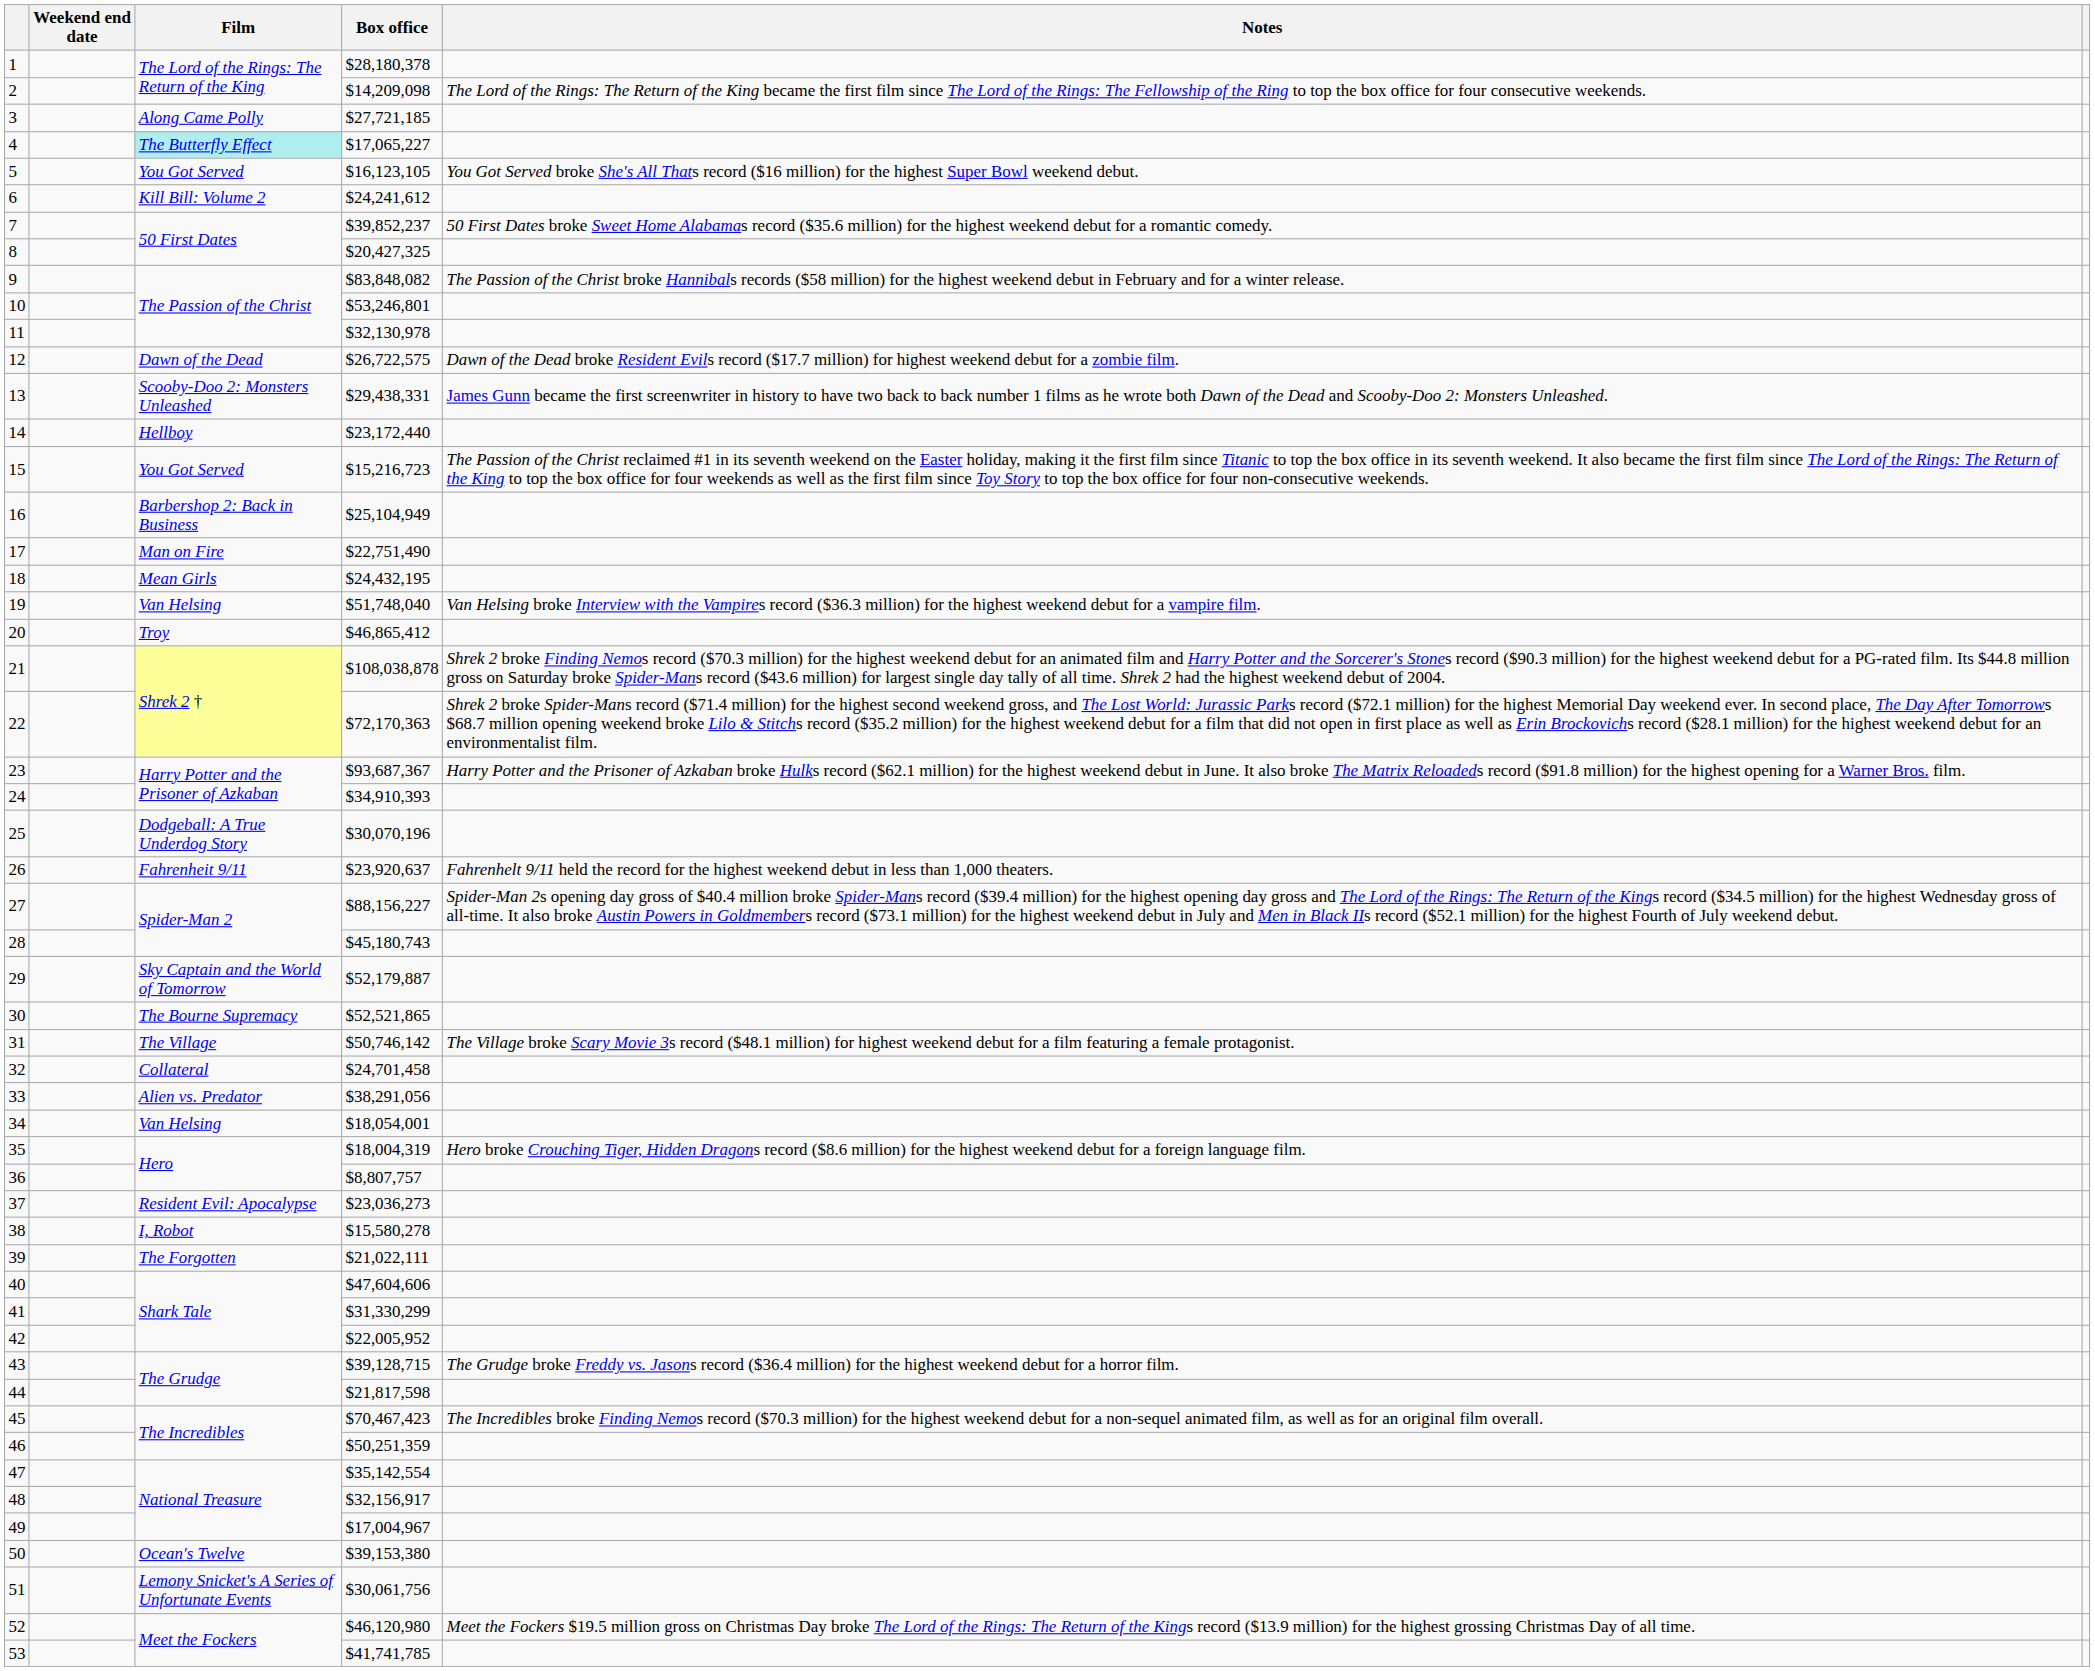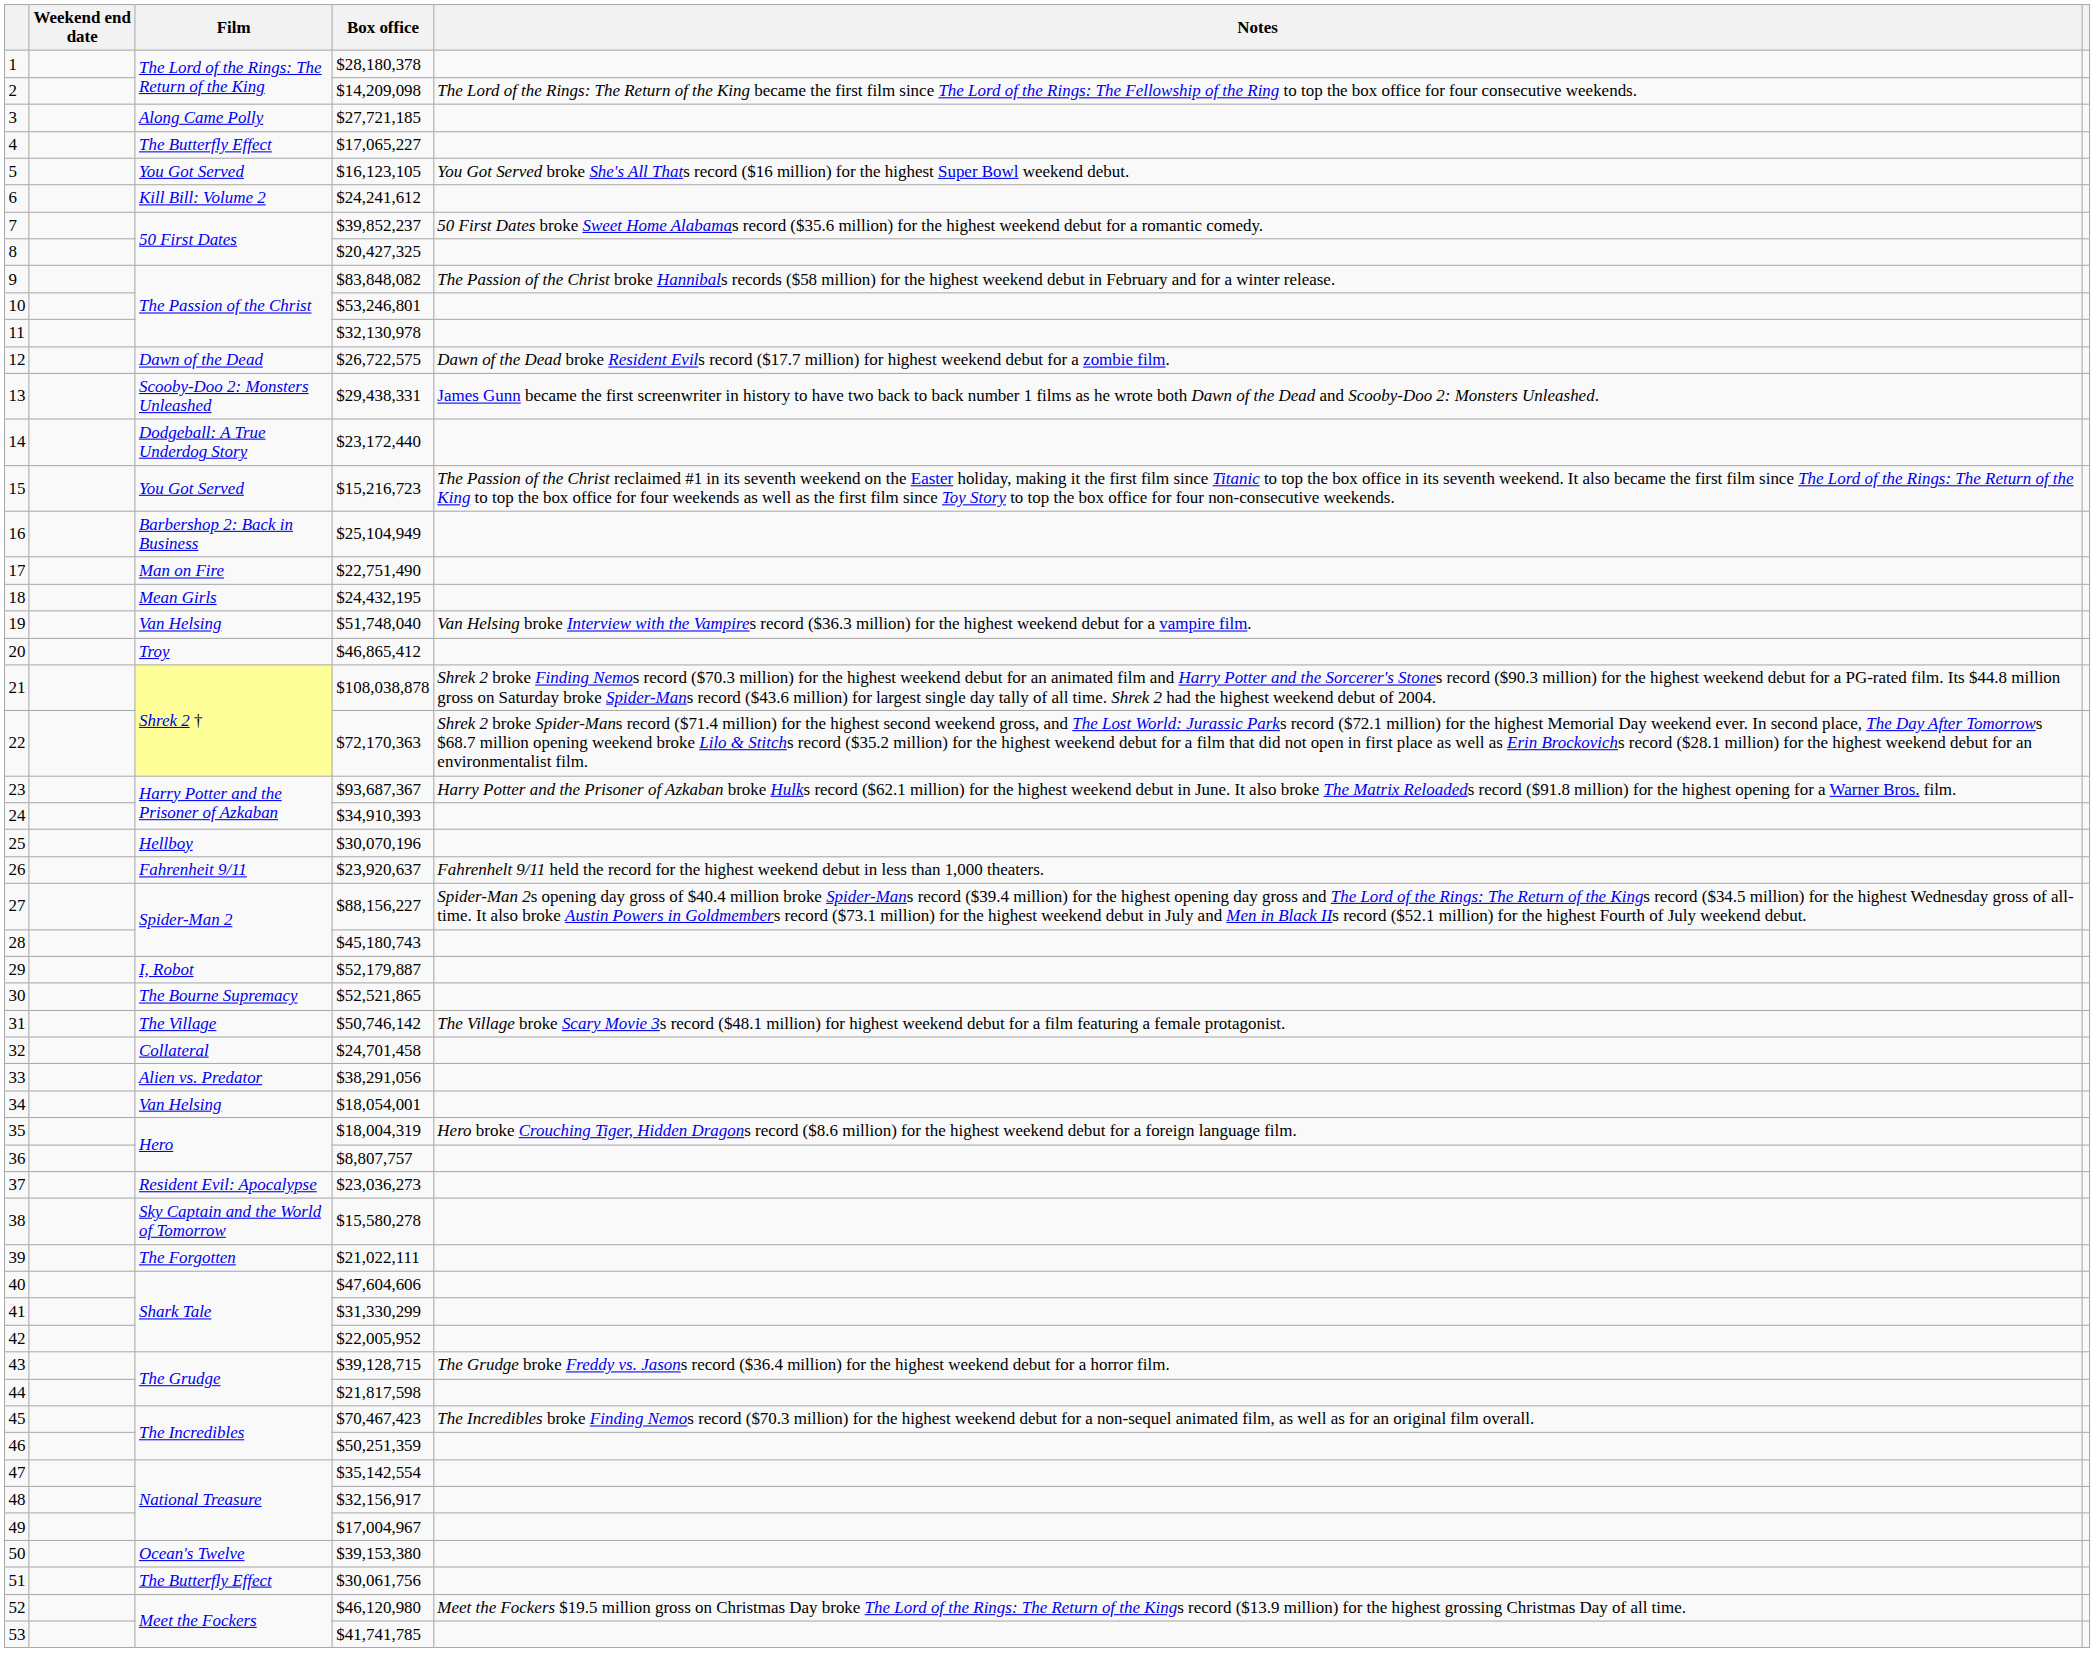4 | Film: paleturquoise background -> no background
14 | Film: Hellboy -> Dodgeball: A True Underdog Story
25 | Film: Dodgeball: A True Underdog Story -> Hellboy
29 | Film: Sky Captain and the World of Tomorrow -> I, Robot
38 | Film: I, Robot -> Sky Captain and the World of Tomorrow
51 | Film: Lemony Snicket's A Series of Unfortunate Events -> The Butterfly Effect
